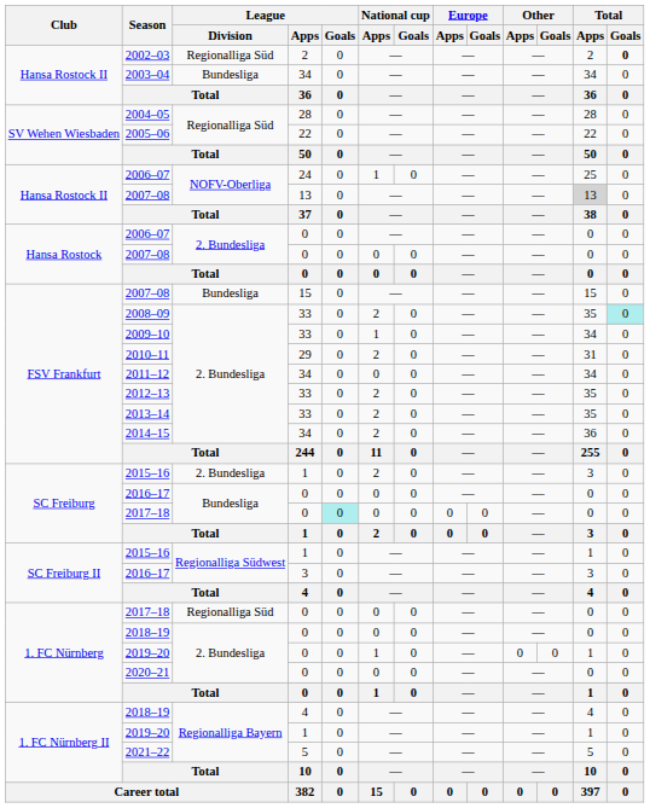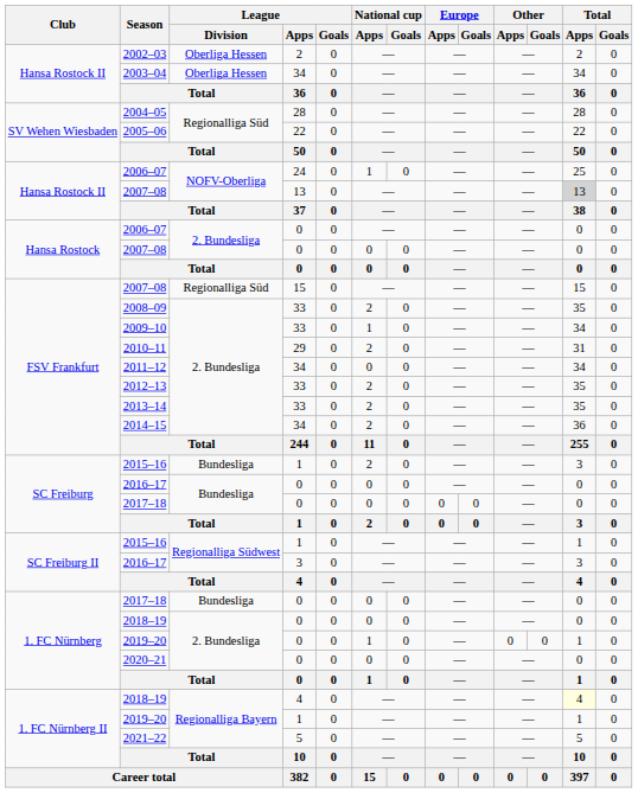2002–03 | League / Division: Regionalliga Süd -> Oberliga Hessen
2002–03 | Total / Goals: bold -> normal
2003–04 | League / Division: Bundesliga -> Oberliga Hessen
FSV Frankfurt / 2007–08 | League / Division: Bundesliga -> Regionalliga Süd
2008–09 | Total / Goals: paleturquoise background -> no background
SC Freiburg / 2015–16 | League / Division: 2. Bundesliga -> Bundesliga
SC Freiburg / 2017–18 | League / Goals: paleturquoise background -> no background
1. FC Nürnberg / 2017–18 | League / Division: Regionalliga Süd -> Bundesliga
1. FC Nürnberg II / 2018–19 | Total / Apps: no background -> lightyellow background
